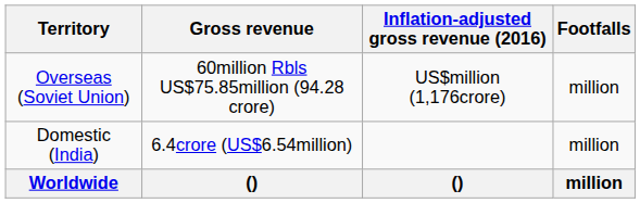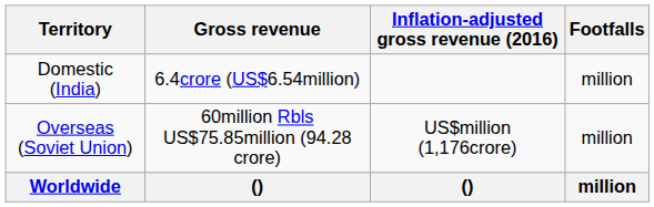rows swapped: Domestic (India) <-> Overseas (Soviet Union)
